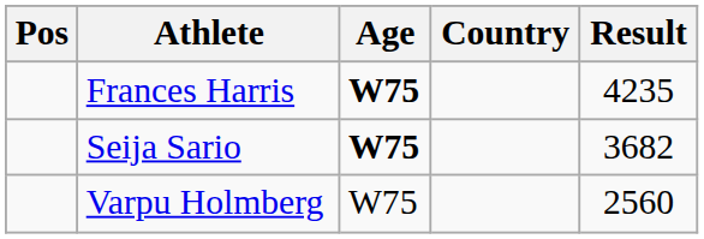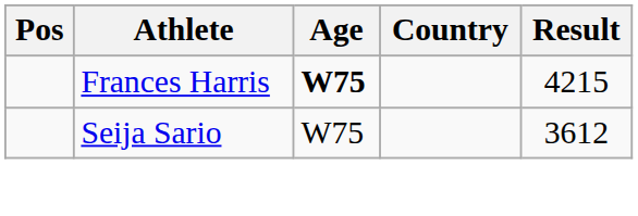Frances Harris | Result: 4235 -> 4215
Seija Sario | Age: bold -> normal
Seija Sario | Result: 3682 -> 3612
- row: Varpu Holmberg | W75 | 2560
